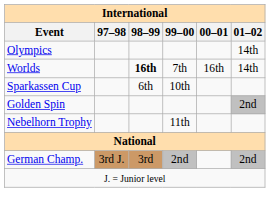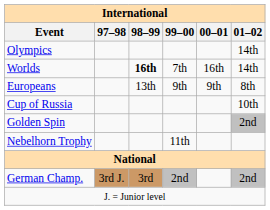+ row: Europeans | 13th | 9th | 9th | 8th
+ row: Cup of Russia | 10th
- row: Sparkassen Cup | 6th | 10th
